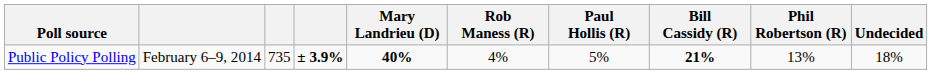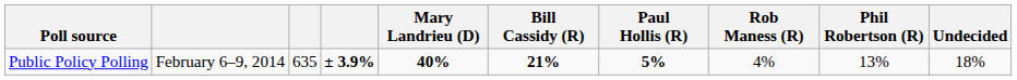columns swapped: Bill Cassidy (R) <-> Rob Maness (R)
Public Policy Polling | column 3: 735 -> 635
Public Policy Polling | Paul Hollis (R): normal -> bold
